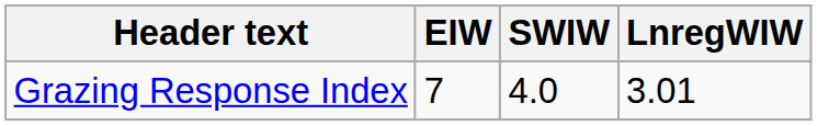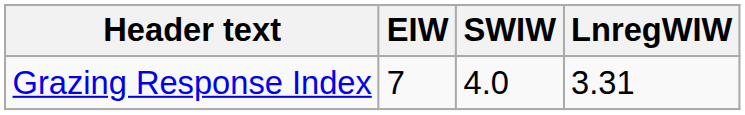Grazing Response Index | LnregWIW: 3.01 -> 3.31
